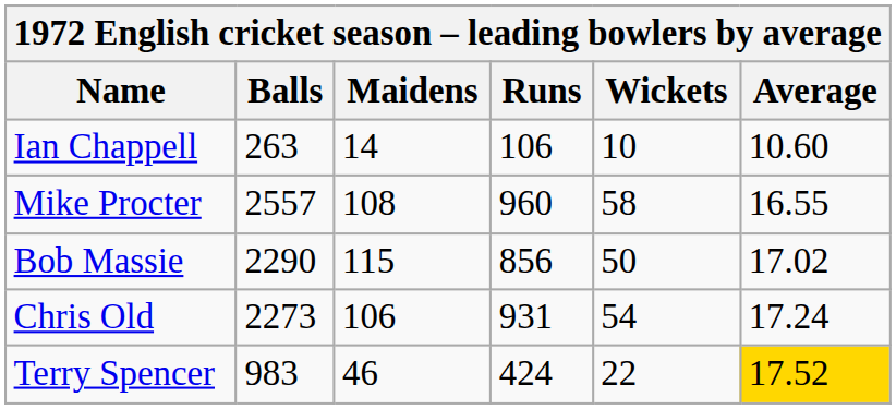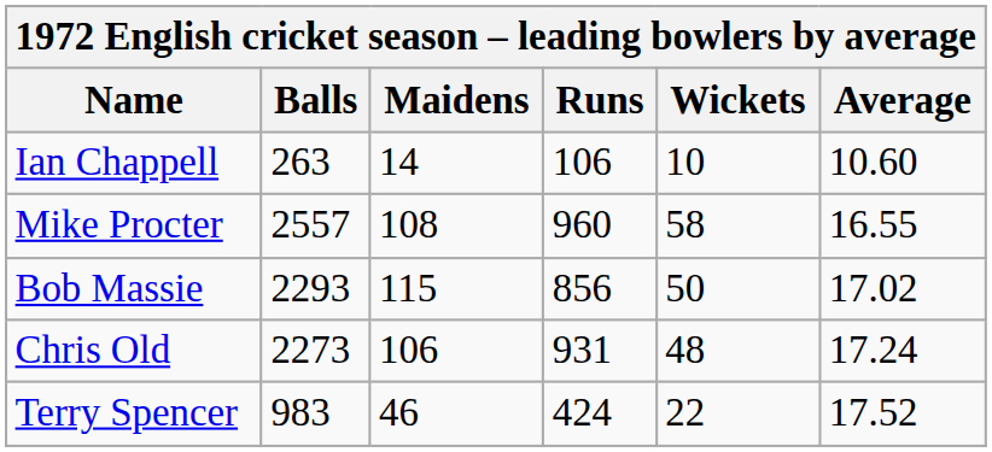Bob Massie | Balls: 2290 -> 2293
Chris Old | Wickets: 54 -> 48
Terry Spencer | Average: gold background -> no background
